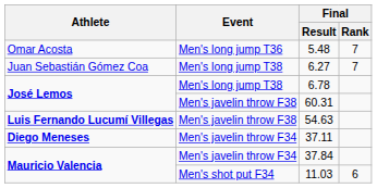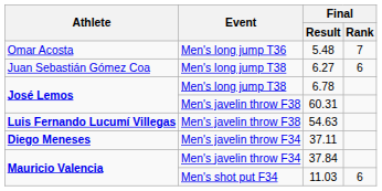6.27 | Final / Rank: 7 -> 6
